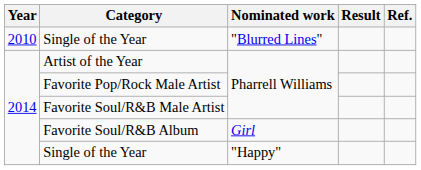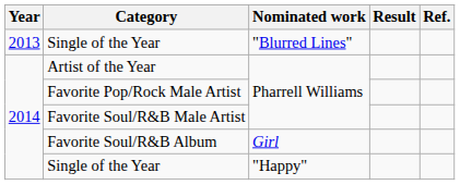Single of the Year / "Blurred Lines" | Year: 2010 -> 2013
